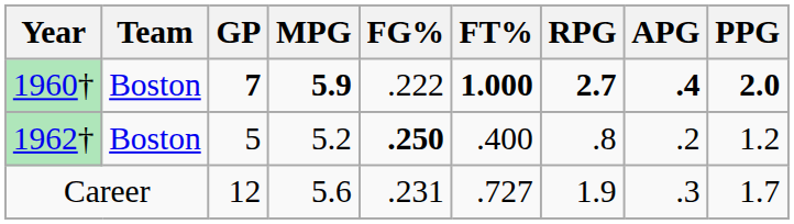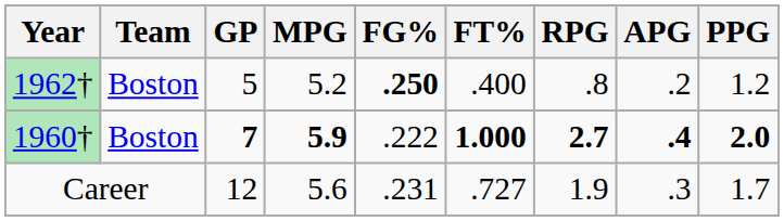rows swapped: 1960† <-> 1962†
